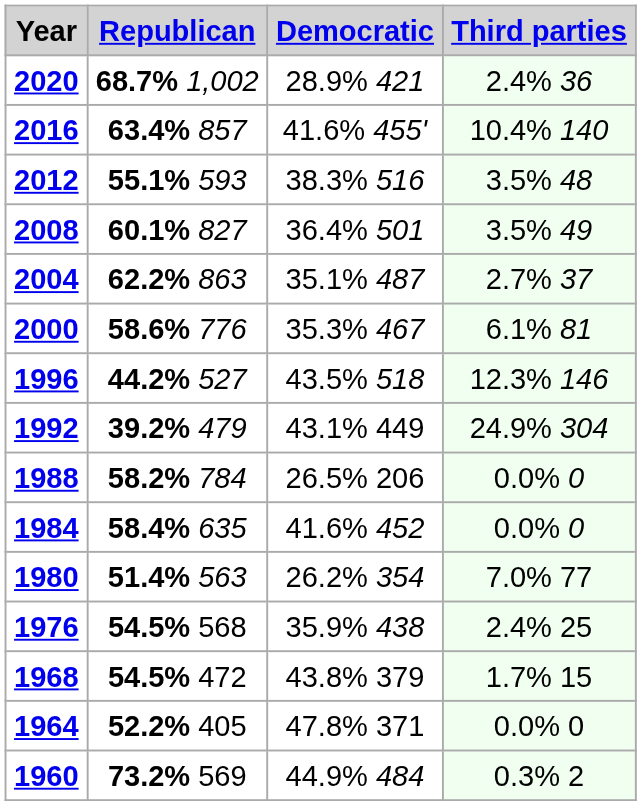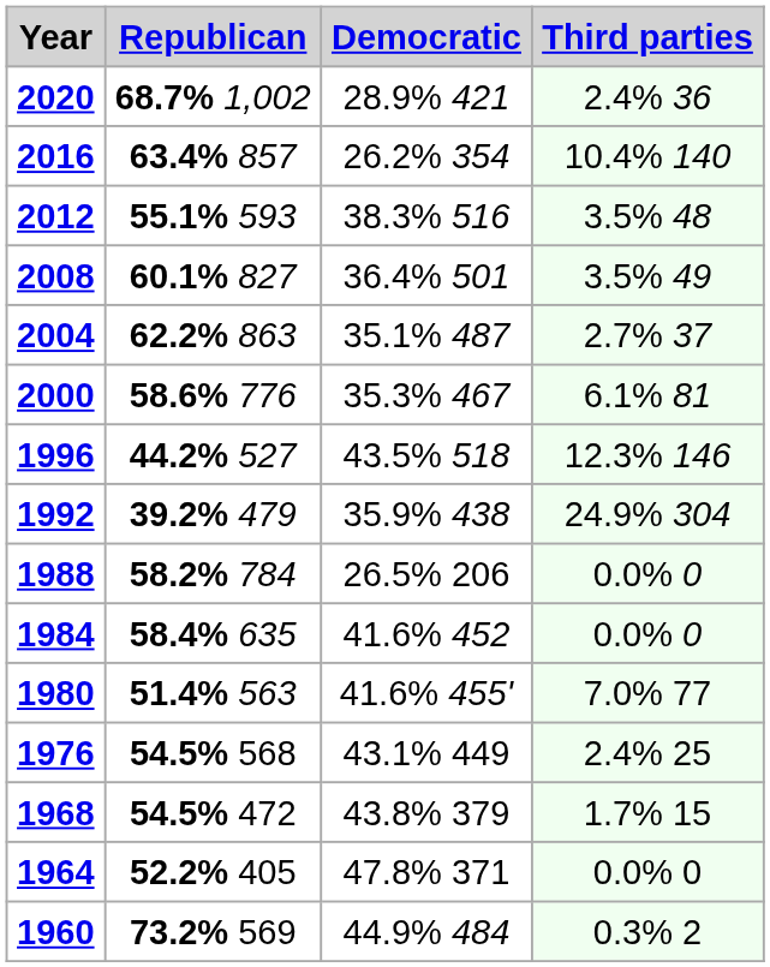2016 | Democratic: 41.6% 455' -> 26.2% 354
1992 | Democratic: 43.1% 449 -> 35.9% 438
1980 | Democratic: 26.2% 354 -> 41.6% 455'
1976 | Democratic: 35.9% 438 -> 43.1% 449
